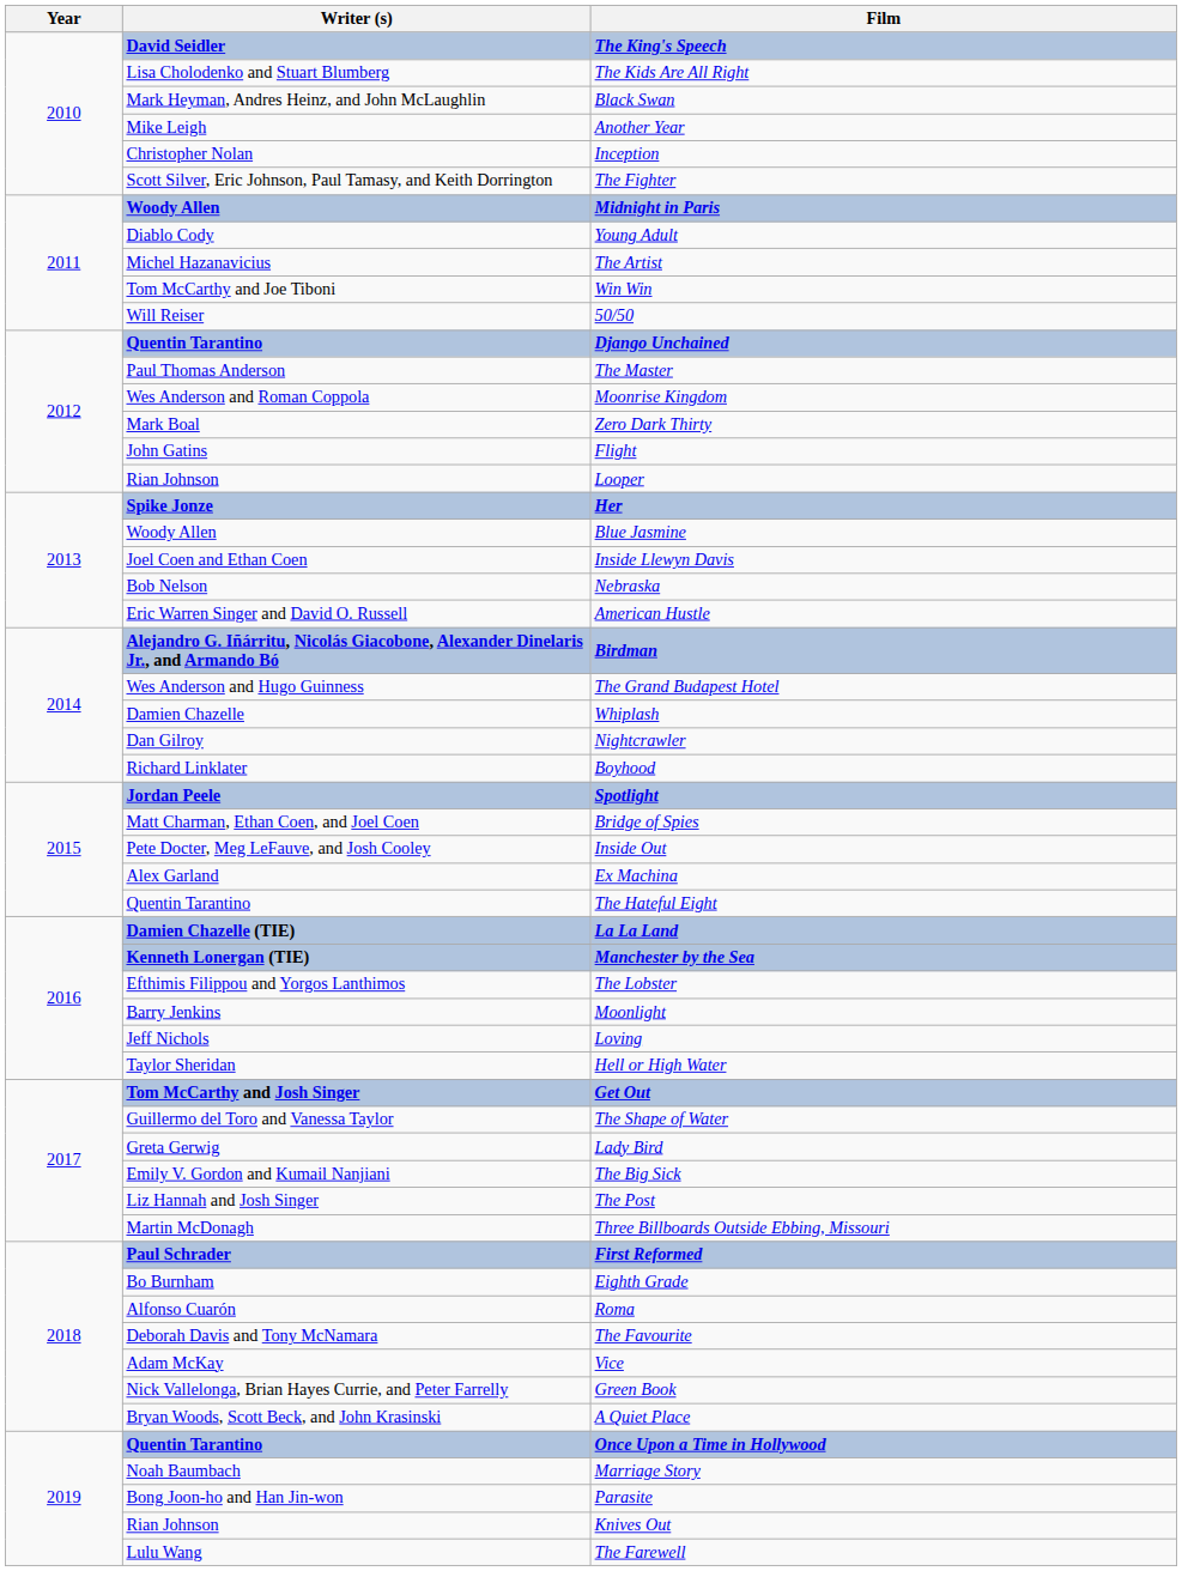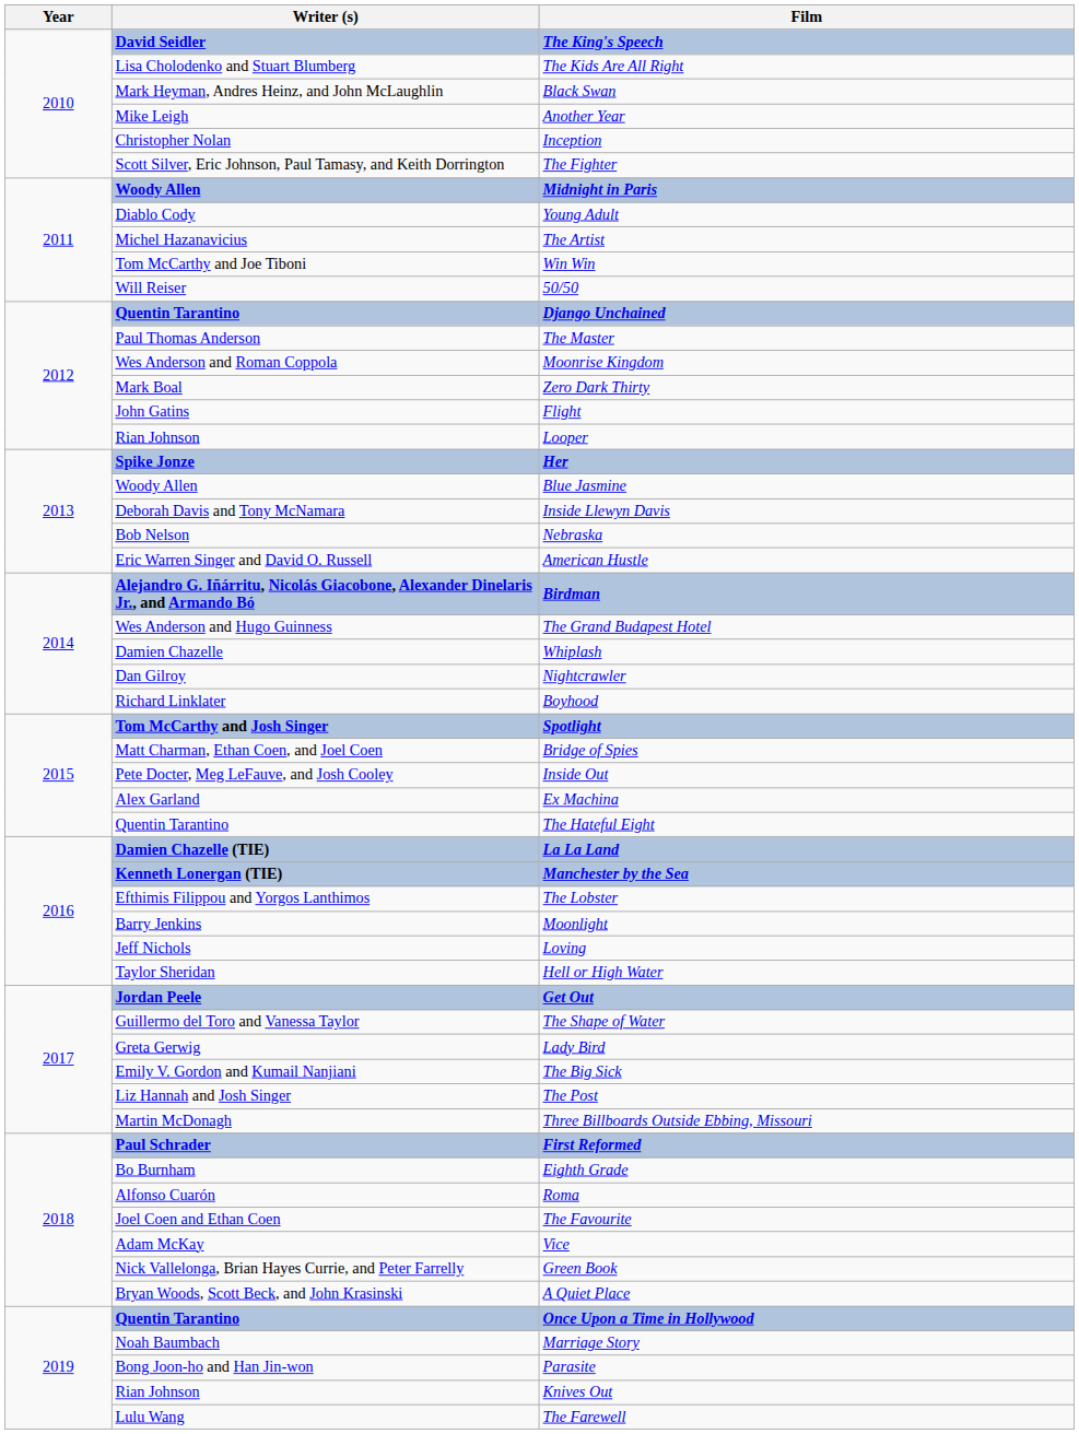Inside Llewyn Davis | Writer (s): Joel Coen and Ethan Coen -> Deborah Davis and Tony McNamara
Spotlight | Writer (s): Jordan Peele -> Tom McCarthy and Josh Singer
Get Out | Writer (s): Tom McCarthy and Josh Singer -> Jordan Peele
The Favourite | Writer (s): Deborah Davis and Tony McNamara -> Joel Coen and Ethan Coen
